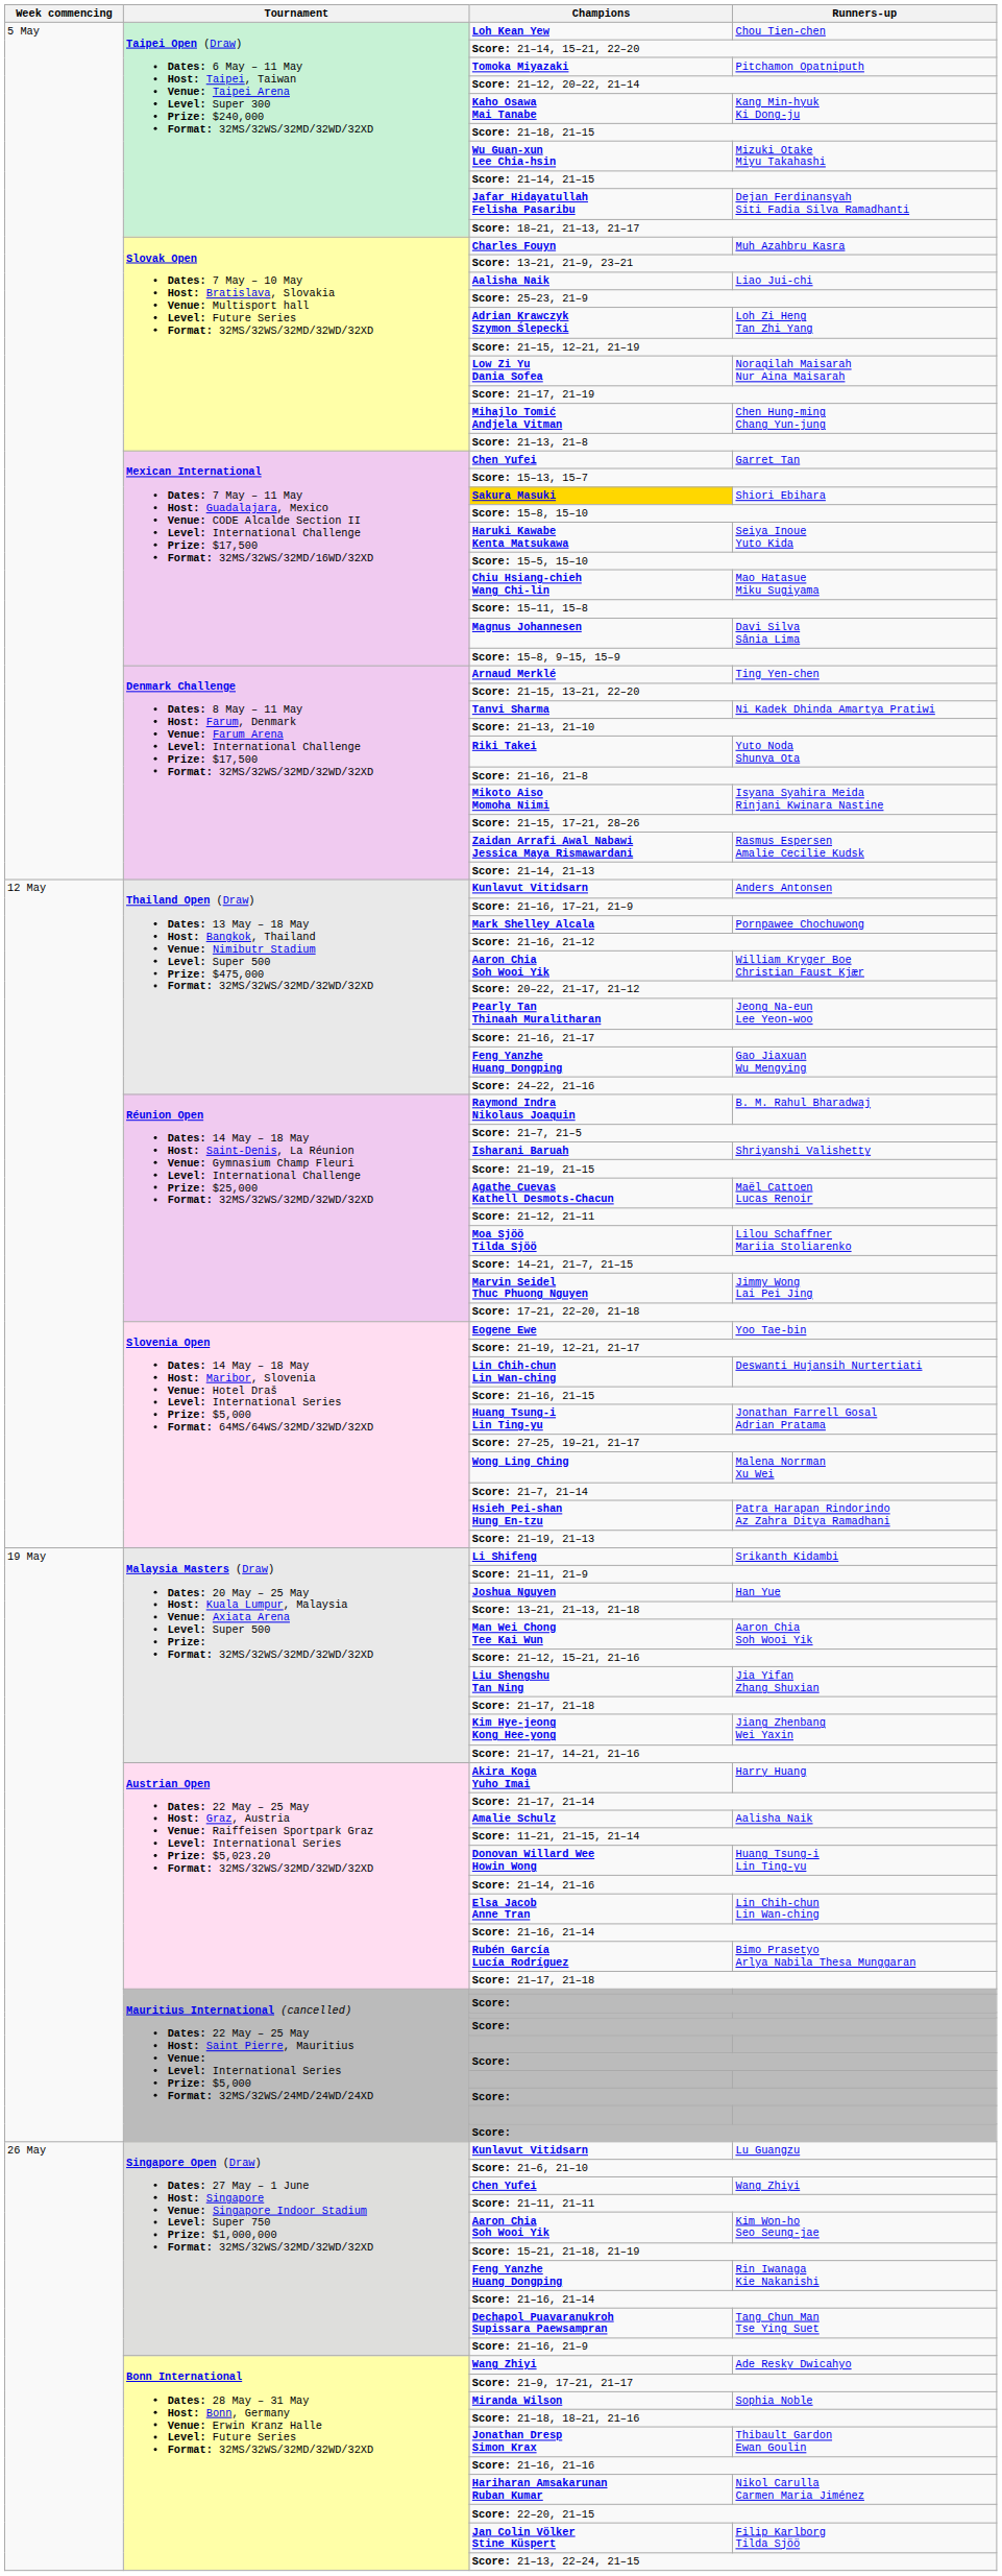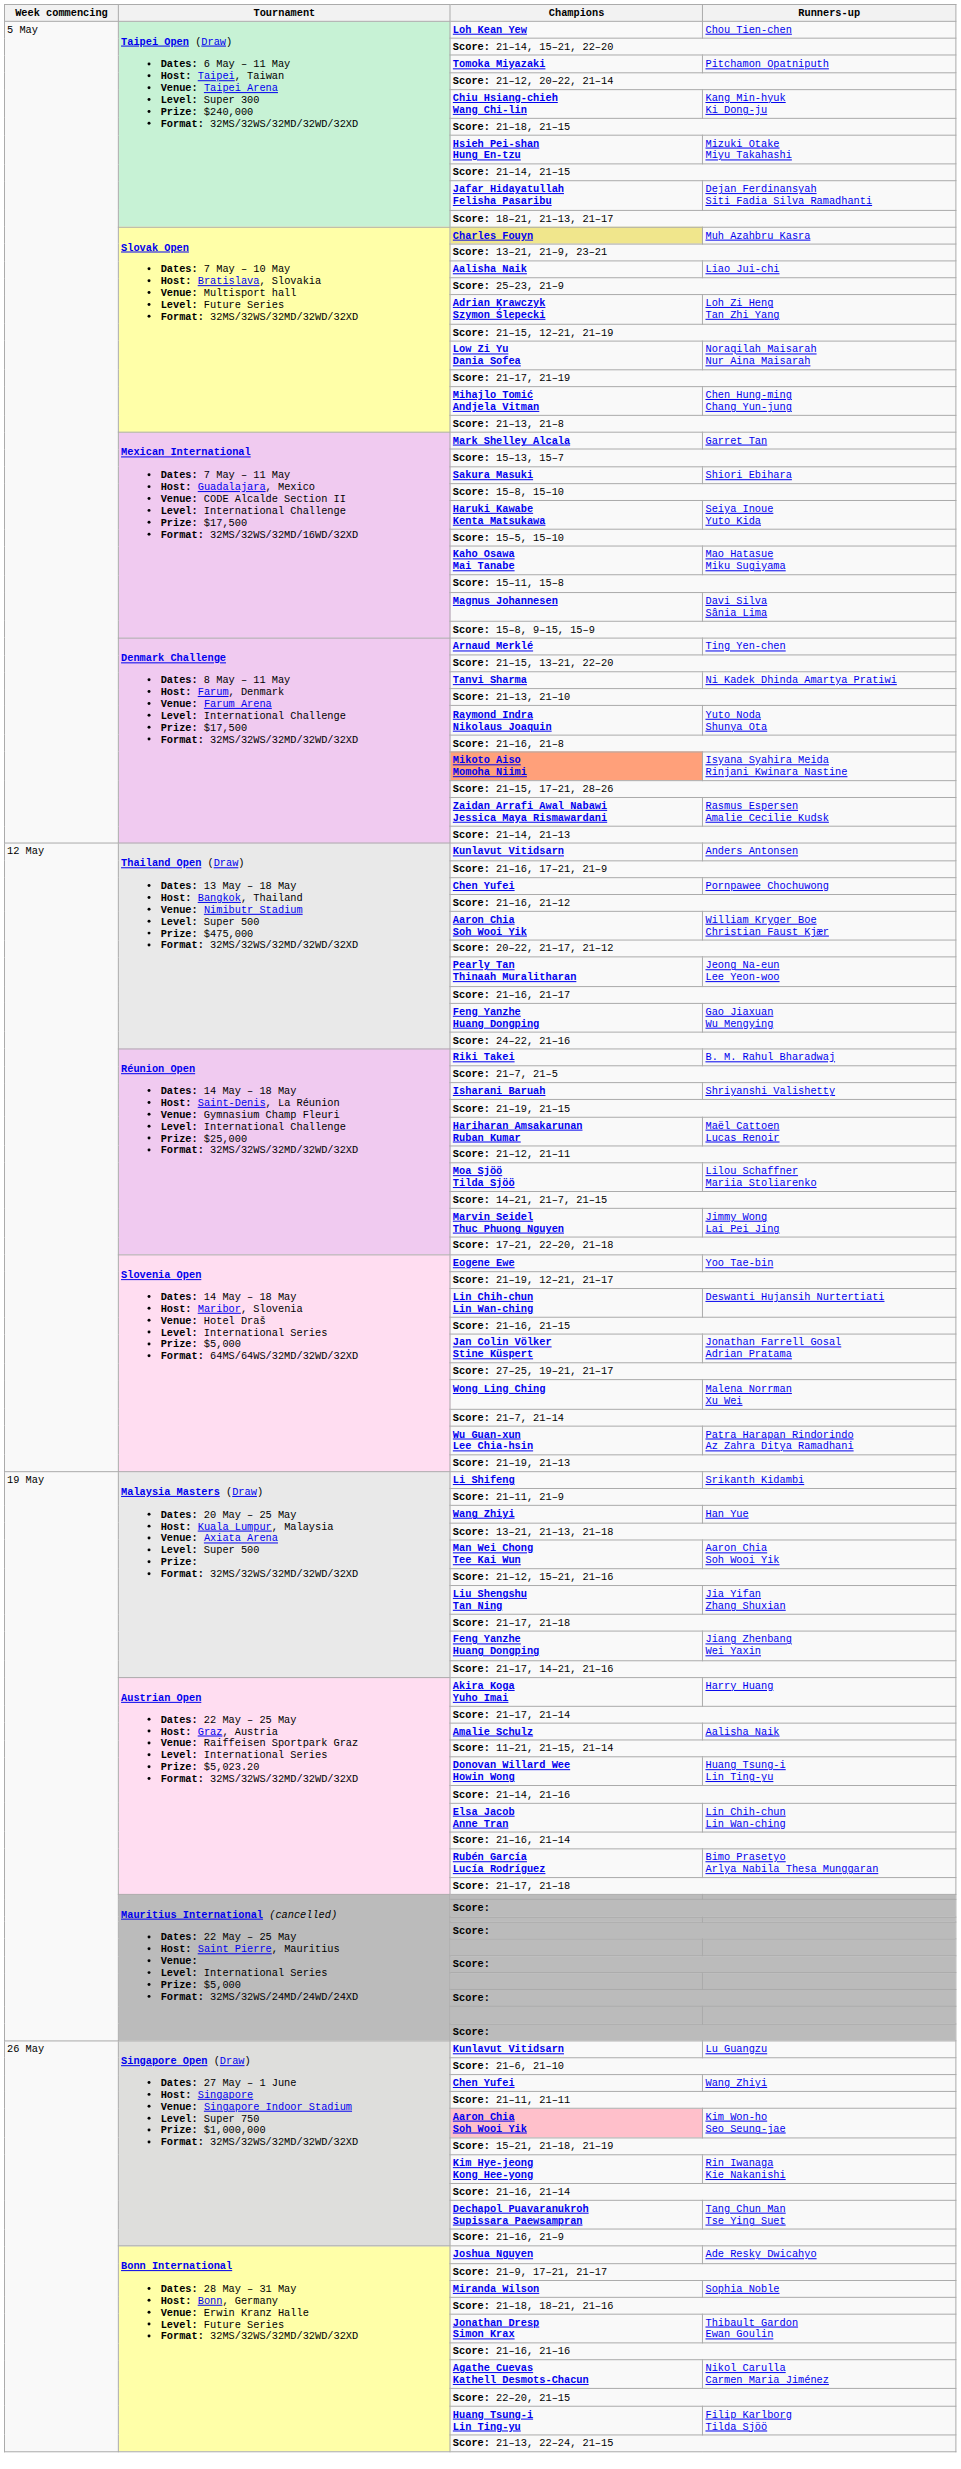Kang Min-hyuk Ki Dong-ju | Champions: Kaho Osawa Mai Tanabe -> Chiu Hsiang-chieh Wang Chi-lin
Mizuki Otake Miyu Takahashi | Champions: Wu Guan-xun Lee Chia-hsin -> Hsieh Pei-shan Hung En-tzu
Muh Azahbru Kasra | Champions: no background -> khaki background
Garret Tan | Champions: Chen Yufei -> Mark Shelley Alcala
Shiori Ebihara | Champions: gold background -> no background
Mao Hatasue Miku Sugiyama | Champions: Chiu Hsiang-chieh Wang Chi-lin -> Kaho Osawa Mai Tanabe
Yuto Noda Shunya Ota | Champions: Riki Takei -> Raymond Indra Nikolaus Joaquin
Isyana Syahira Meida Rinjani Kwinara Nastine | Champions: no background -> lightsalmon background
Pornpawee Chochuwong | Champions: Mark Shelley Alcala -> Chen Yufei
B. M. Rahul Bharadwaj | Champions: Raymond Indra Nikolaus Joaquin -> Riki Takei
Maël Cattoen Lucas Renoir | Champions: Agathe Cuevas Kathell Desmots-Chacun -> Hariharan Amsakarunan Ruban Kumar
Jonathan Farrell Gosal Adrian Pratama | Champions: Huang Tsung-i Lin Ting-yu -> Jan Colin Völker Stine Küspert
Patra Harapan Rindorindo Az Zahra Ditya Ramadhani | Champions: Hsieh Pei-shan Hung En-tzu -> Wu Guan-xun Lee Chia-hsin
Han Yue | Champions: Joshua Nguyen -> Wang Zhiyi
Jiang Zhenbang Wei Yaxin | Champions: Kim Hye-jeong Kong Hee-yong -> Feng Yanzhe Huang Dongping
Kim Won-ho Seo Seung-jae | Champions: no background -> pink background
Rin Iwanaga Kie Nakanishi | Champions: Feng Yanzhe Huang Dongping -> Kim Hye-jeong Kong Hee-yong
Ade Resky Dwicahyo | Champions: Wang Zhiyi -> Joshua Nguyen
Nikol Carulla Carmen Maria Jiménez | Champions: Hariharan Amsakarunan Ruban Kumar -> Agathe Cuevas Kathell Desmots-Chacun
Filip Karlborg Tilda Sjöö | Champions: Jan Colin Völker Stine Küspert -> Huang Tsung-i Lin Ting-yu
